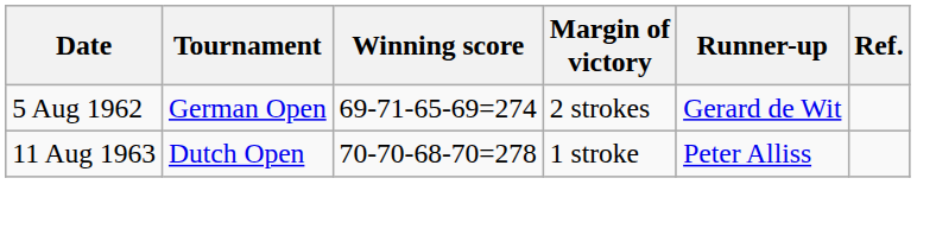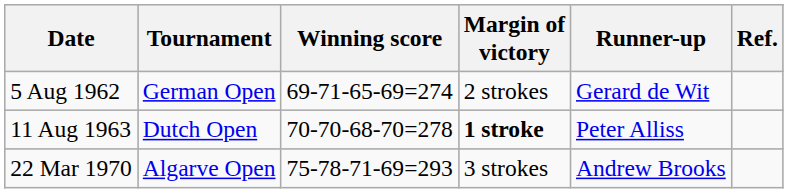11 Aug 1963 | Margin of victory: normal -> bold
+ row: 22 Mar 1970 | Algarve Open | 75-78-71-69=293 | 3 strokes | Andrew Brooks
